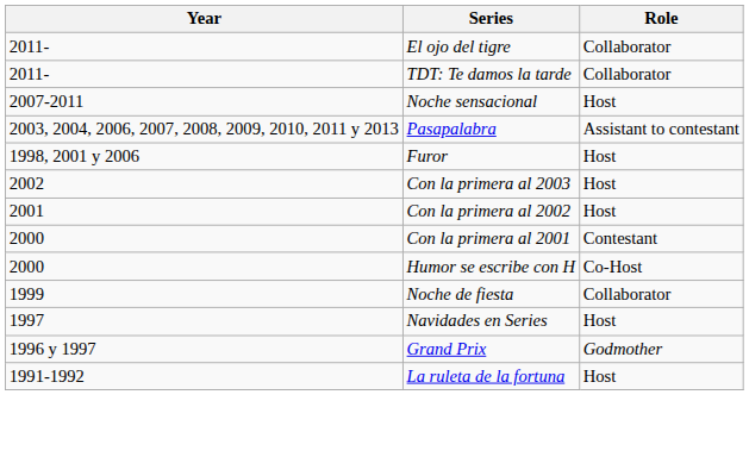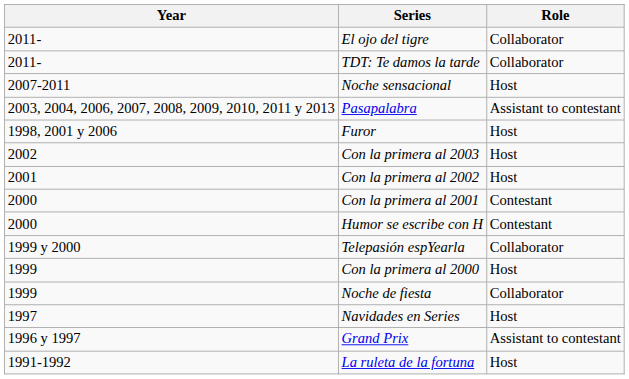Humor se escribe con H | Role: Co-Host -> Contestant
+ row: 1999 y 2000 | Telepasión espYearla | Collaborator
+ row: 1999 | Con la primera al 2000 | Host
Grand Prix | Role: Godmother -> Assistant to contestant
